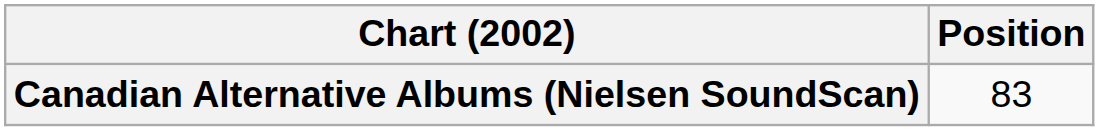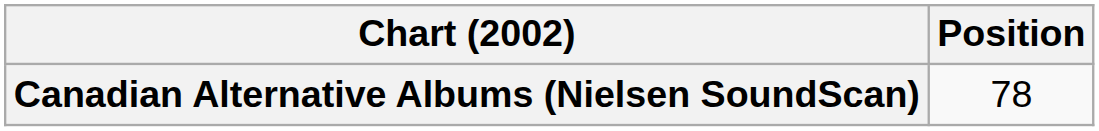Canadian Alternative Albums (Nielsen SoundScan) | Position: 83 -> 78
